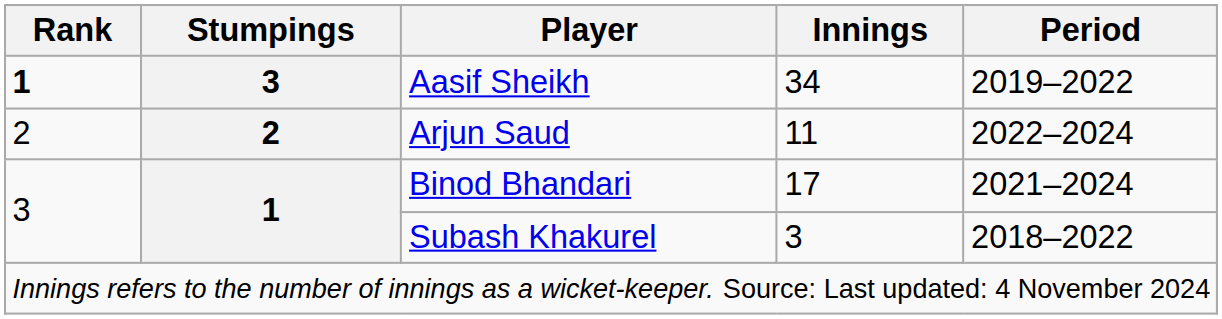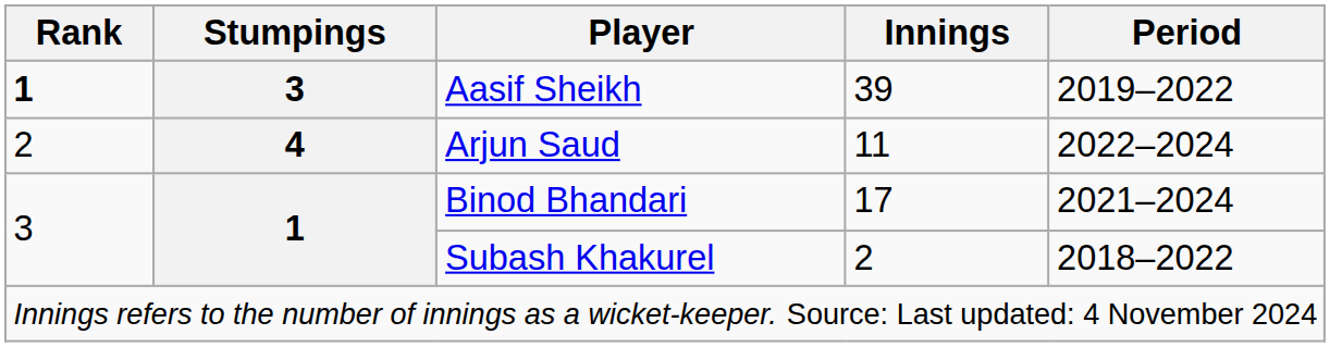Aasif Sheikh | Innings: 34 -> 39
Arjun Saud | Stumpings: 2 -> 4
Subash Khakurel | Innings: 3 -> 2
